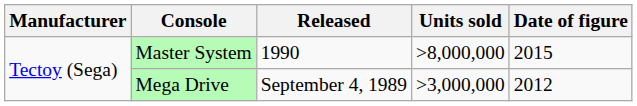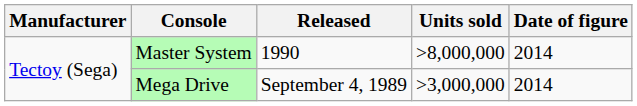Master System | Date of figure: 2015 -> 2014
Mega Drive | Date of figure: 2012 -> 2014
